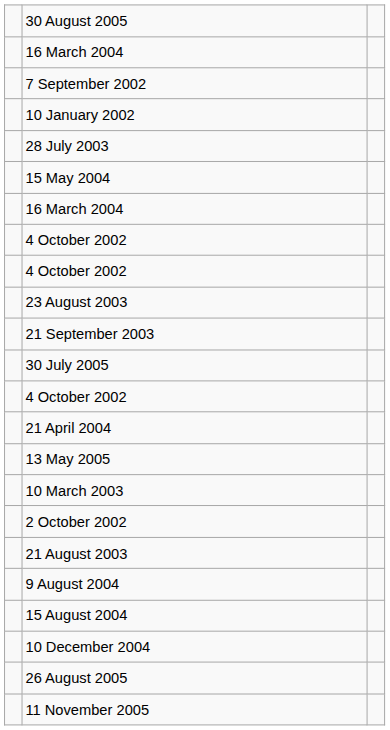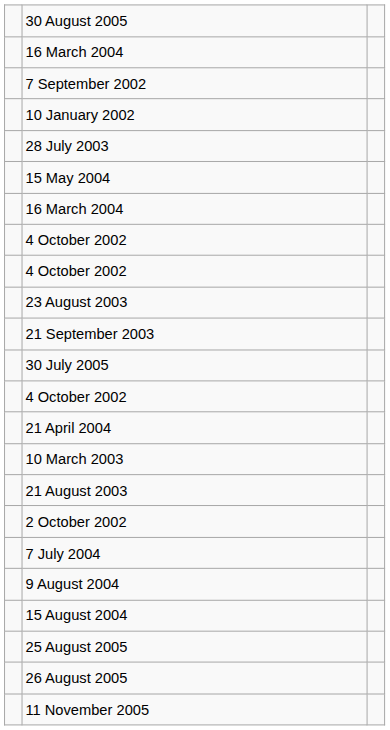- row: 13 May 2005
rows swapped: 2 October 2002 <-> 21 August 2003
+ row: 7 July 2004
- row: 10 December 2004
+ row: 25 August 2005
